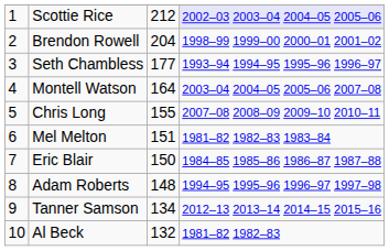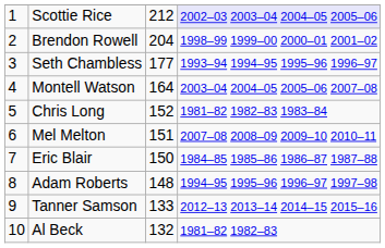Chris Long | column 3: 155 -> 152
Chris Long | column 4: 2007–08 2008–09 2009–10 2010–11 -> 1981–82 1982–83 1983–84
Mel Melton | column 4: 1981–82 1982–83 1983–84 -> 2007–08 2008–09 2009–10 2010–11
Tanner Samson | column 3: 134 -> 133
